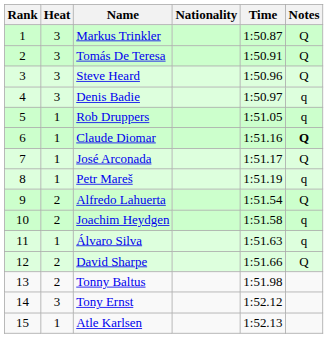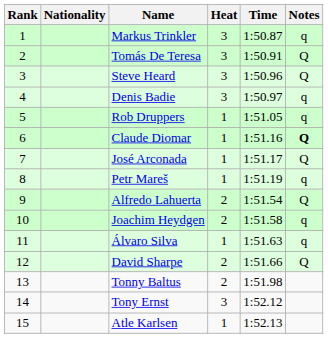columns swapped: Heat <-> Nationality
Markus Trinkler | Notes: Q -> q
